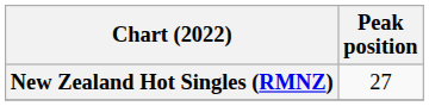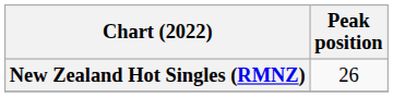New Zealand Hot Singles (RMNZ) | Peak position: 27 -> 26
